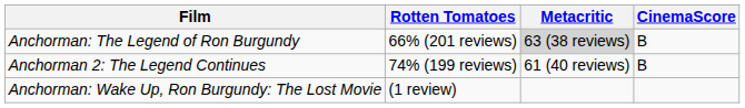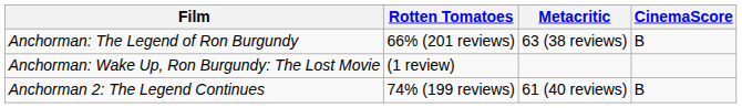Anchorman: The Legend of Ron Burgundy | Metacritic: lightgrey background -> no background
rows swapped: Anchorman: Wake Up, Ron Burgundy: The Lost Movie <-> Anchorman 2: The Legend Continues
